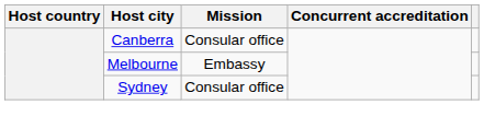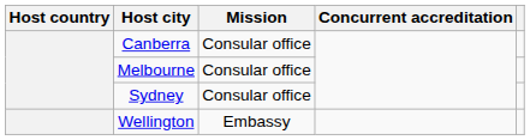Melbourne | Mission: Embassy -> Consular office
+ row: Wellington | Embassy
